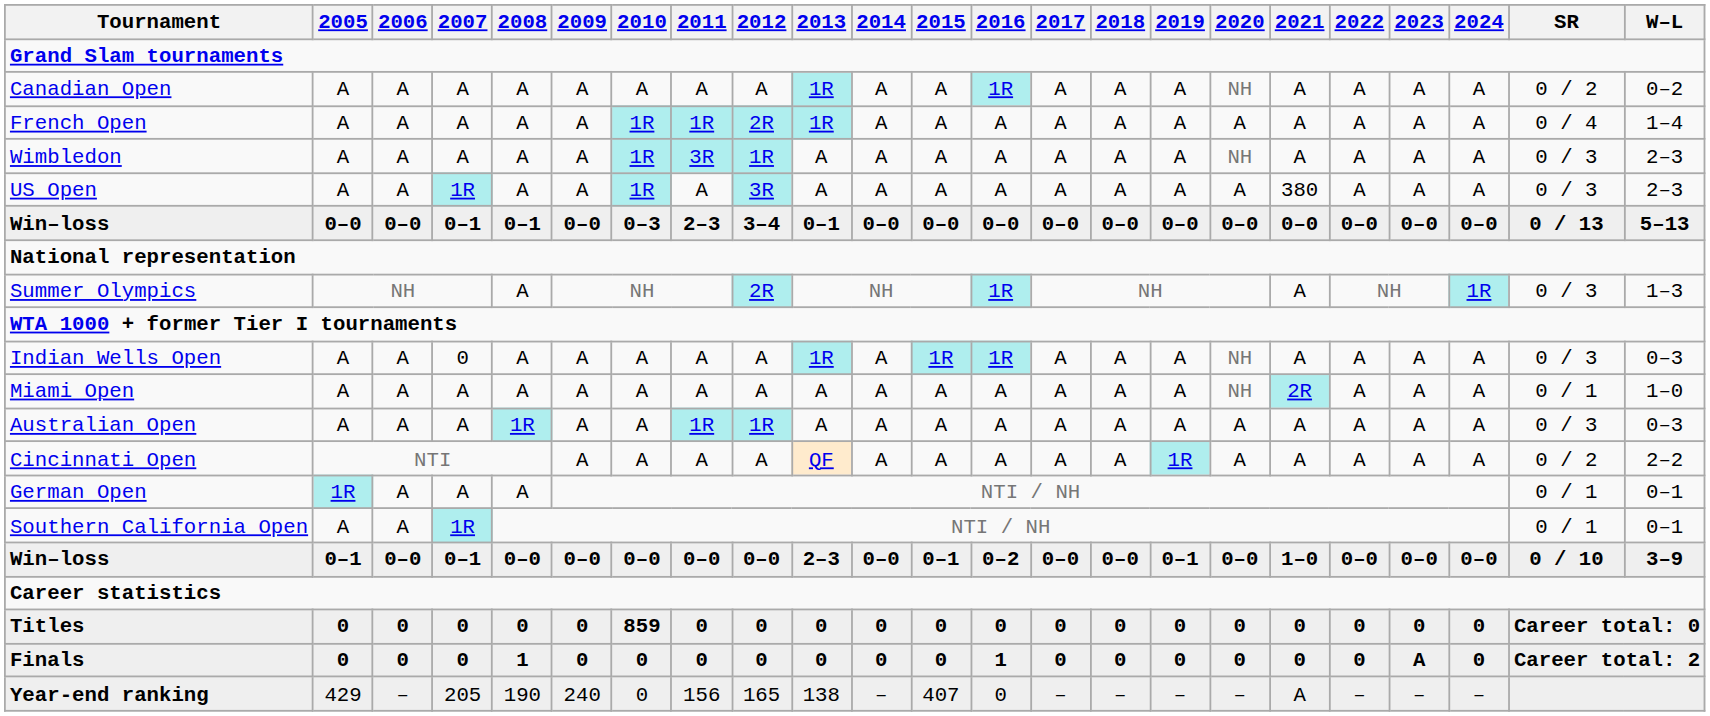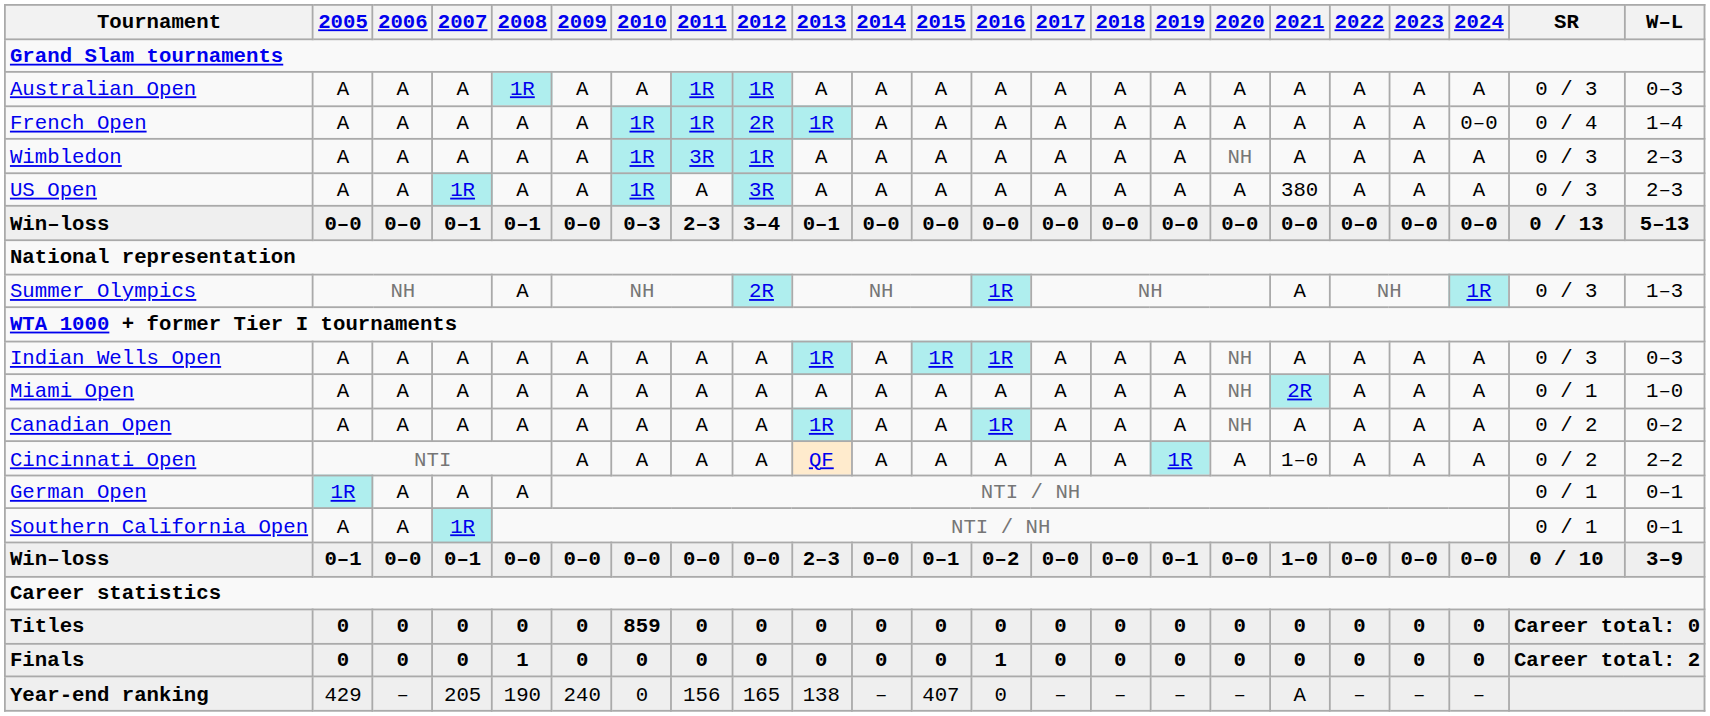rows swapped: Australian Open <-> Canadian Open
French Open | 2024: A -> 0–0
Indian Wells Open | 2007: 0 -> A
Cincinnati Open | 2021: A -> 1–0
Finals | 2023: A -> 0
